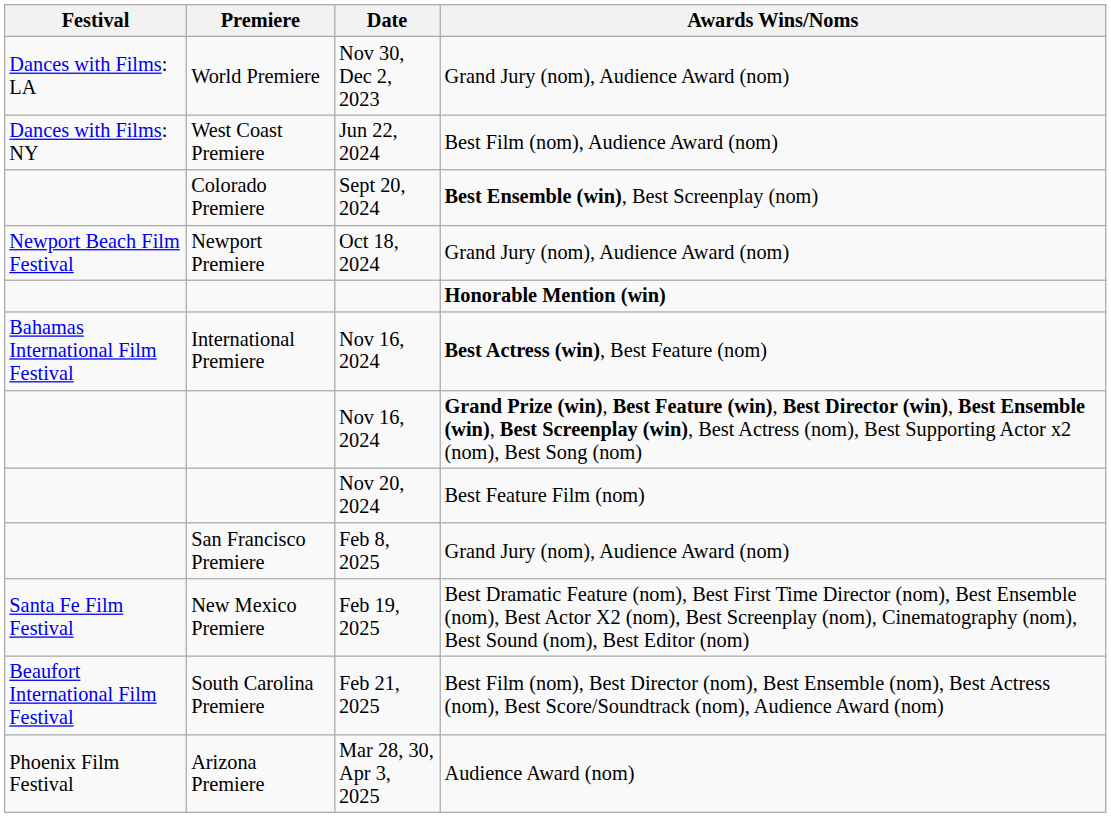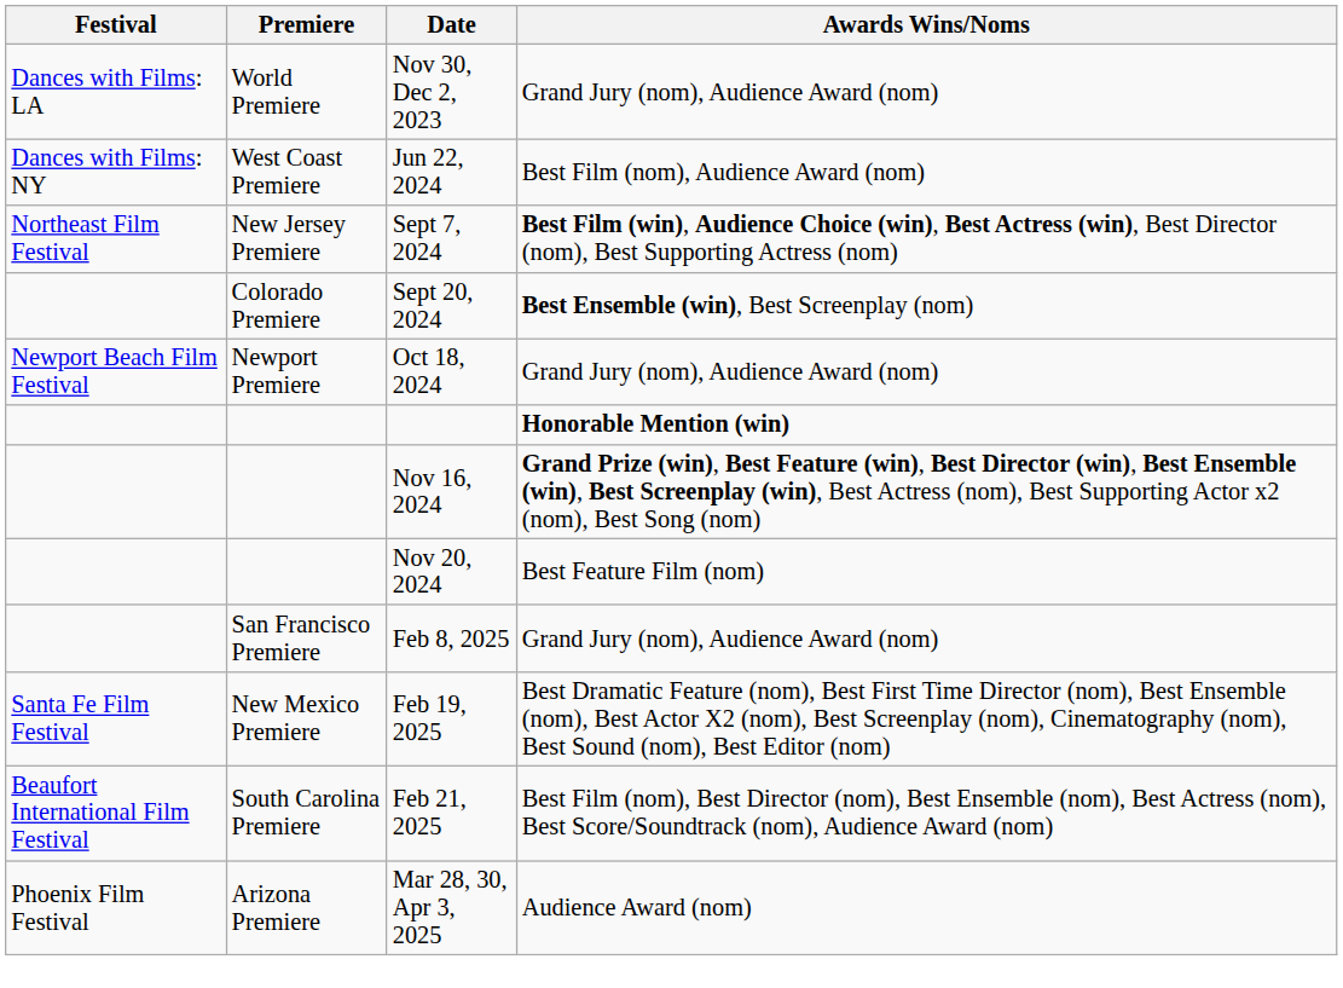+ row: Northeast Film Festival | New Jersey Premiere | Sept 7, 2024 | Best Film (win), Audience Choice (win), Best Actress (win), Best Director (nom), Best Supporting Actress (nom)
- row: Bahamas International Film Festival | International Premiere | Nov 16, 2024 | Best Actress (win), Best Feature (nom)
